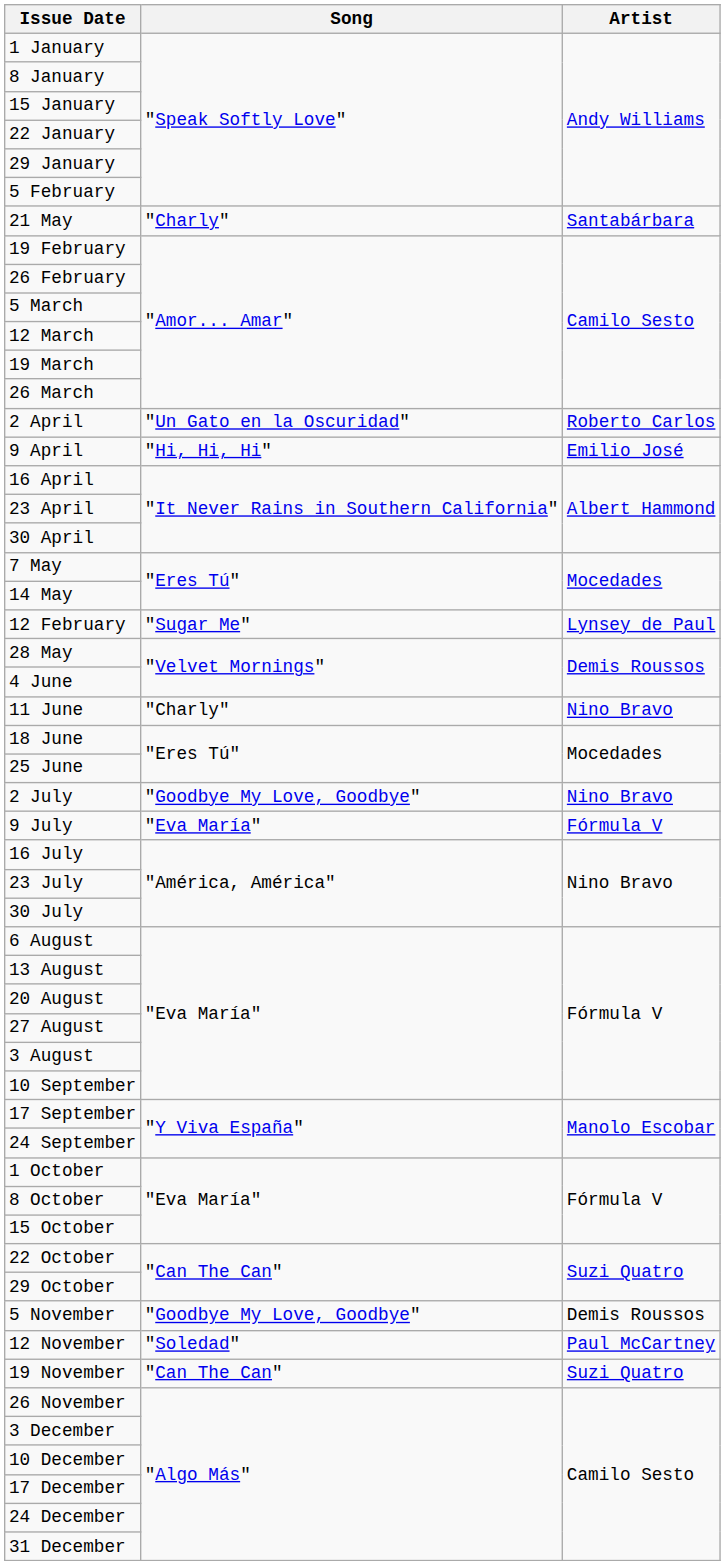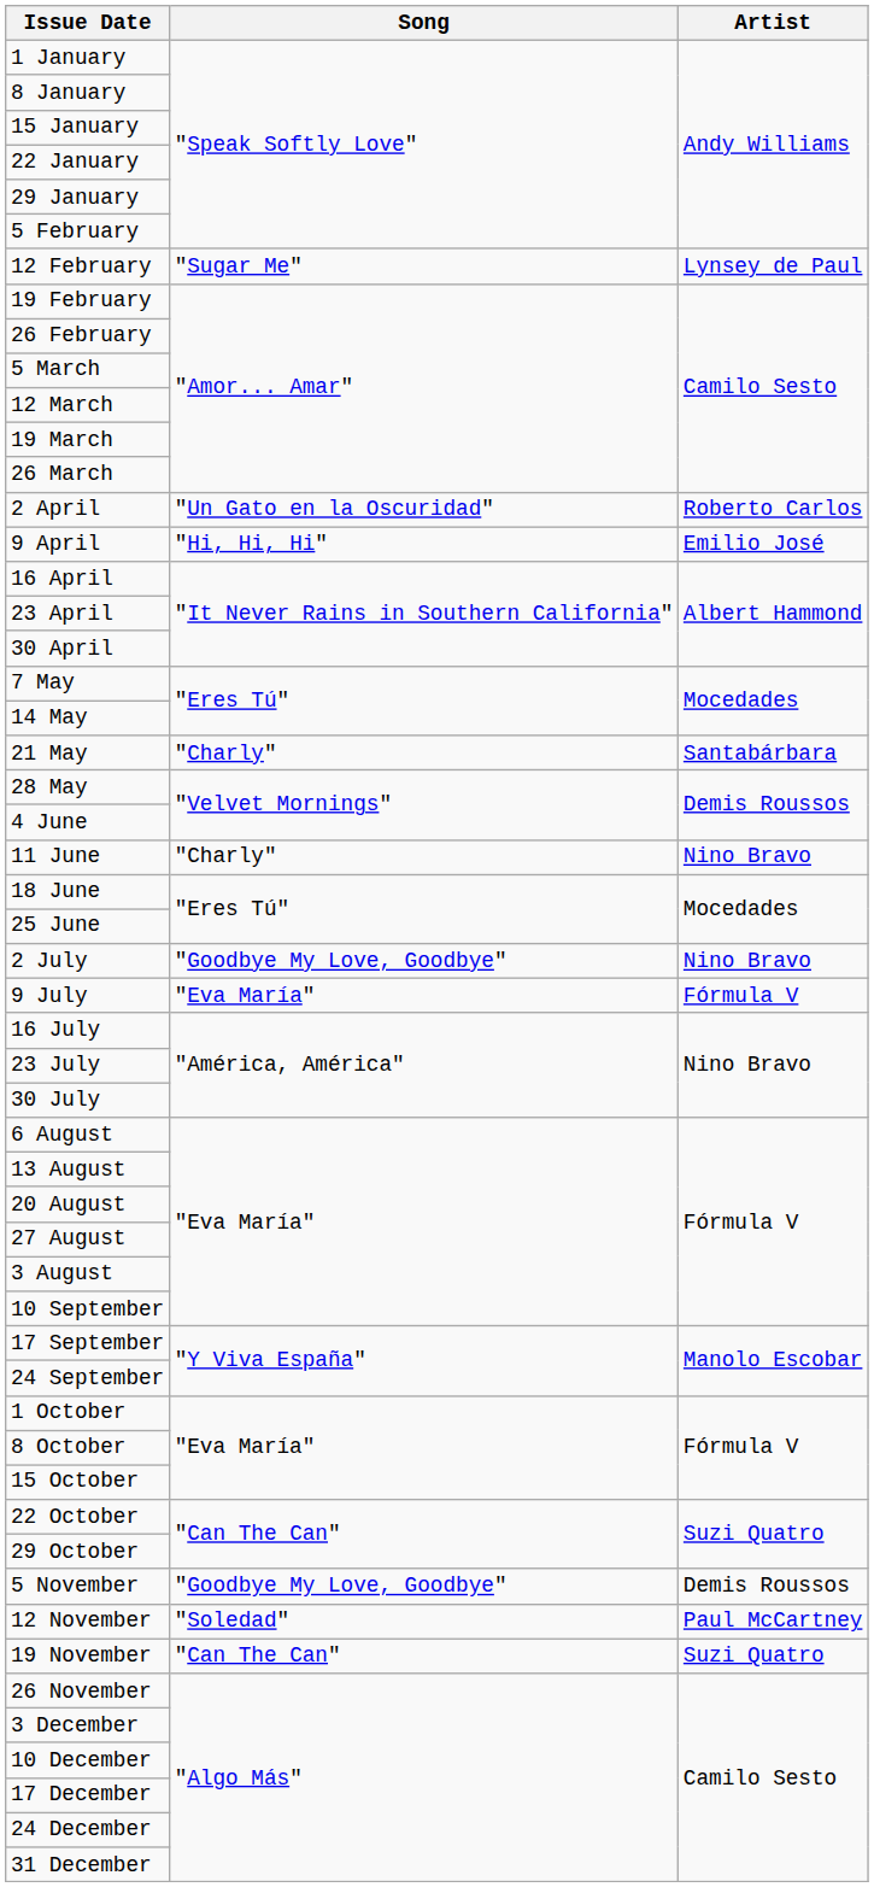rows swapped: 12 February <-> 21 May
